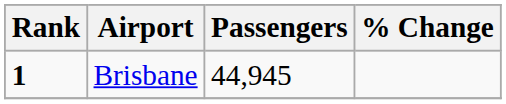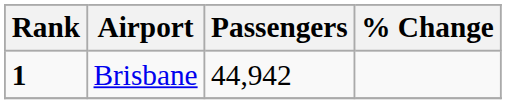Brisbane | Passengers: 44,945 -> 44,942
